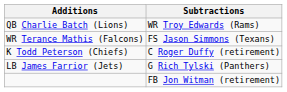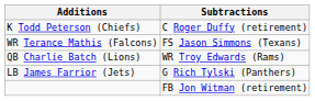rows swapped: QB Charlie Batch (Lions) <-> K Todd Peterson (Chiefs)
